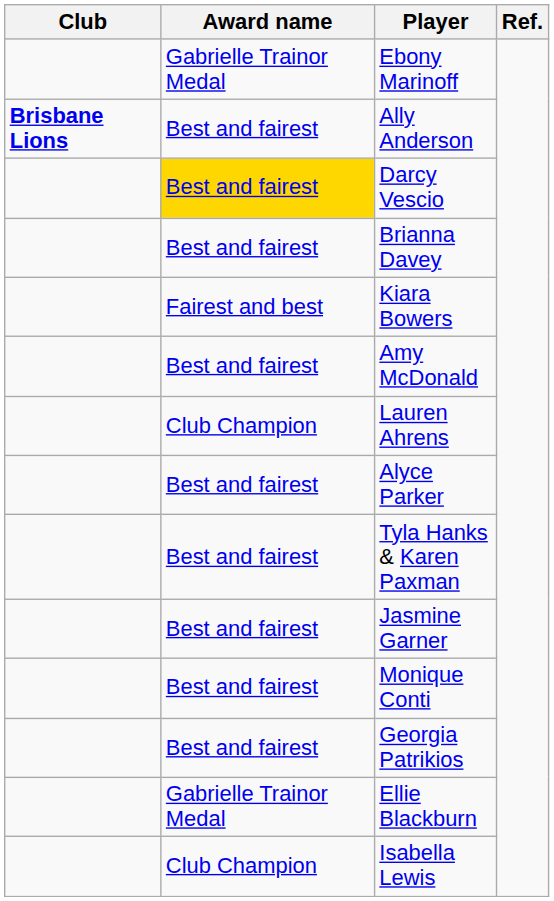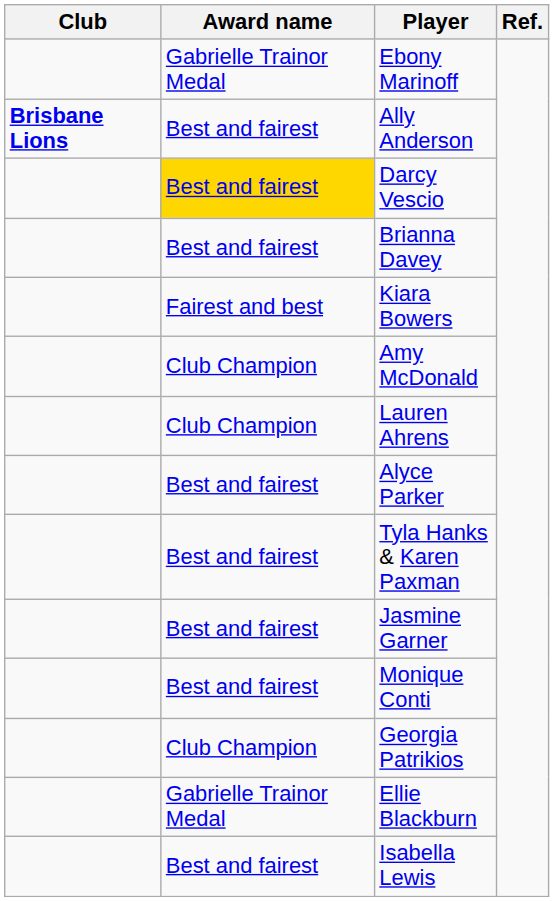Amy McDonald | Award name: Best and fairest -> Club Champion
Georgia Patrikios | Award name: Best and fairest -> Club Champion
Isabella Lewis | Award name: Club Champion -> Best and fairest
